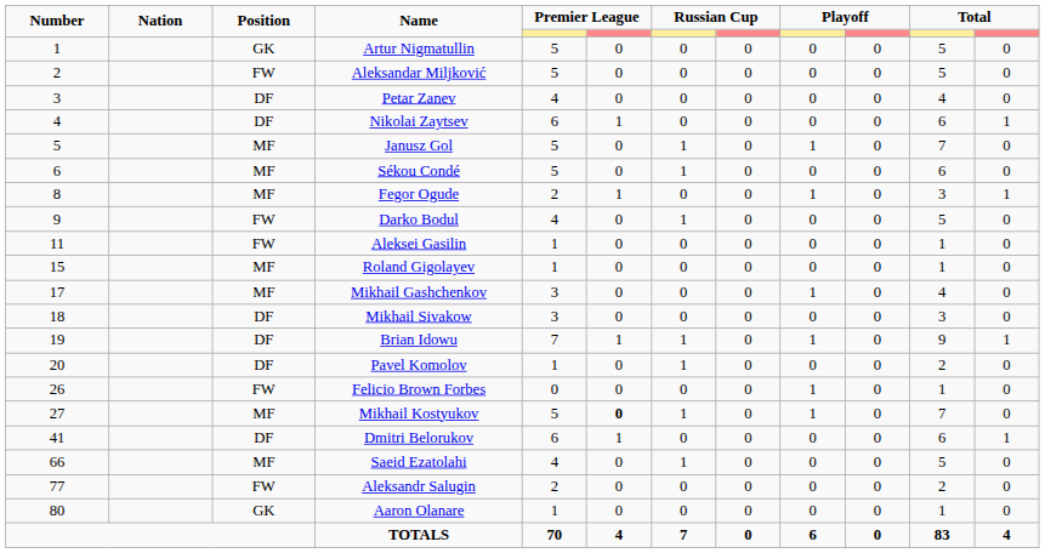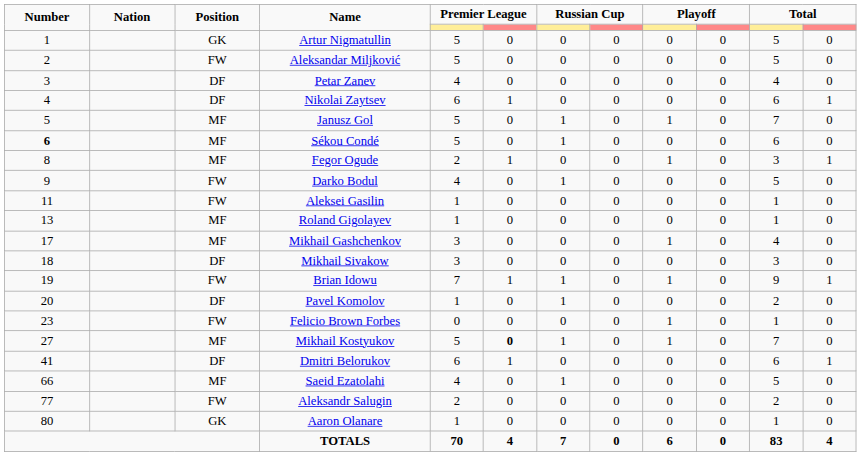Sékou Condé | Number: normal -> bold
Roland Gigolayev | Number: 15 -> 13
Brian Idowu | Position: DF -> FW
Felicio Brown Forbes | Number: 26 -> 23
